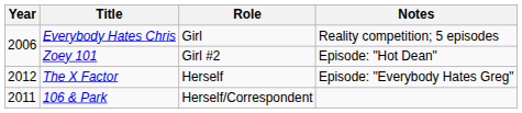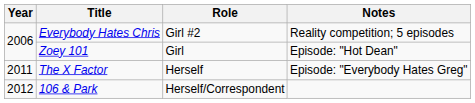Everybody Hates Chris | Role: Girl -> Girl #2
Zoey 101 | Role: Girl #2 -> Girl
The X Factor | Year: 2012 -> 2011
106 & Park | Year: 2011 -> 2012
